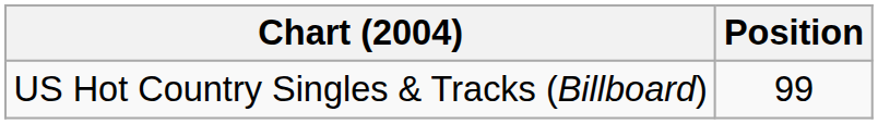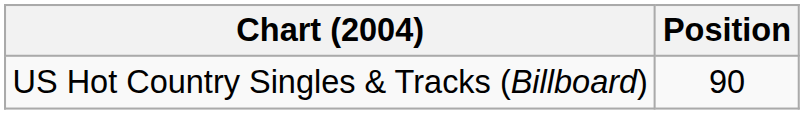US Hot Country Singles & Tracks (Billboard) | Position: 99 -> 90
